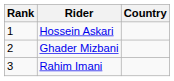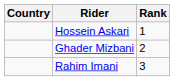columns swapped: Rank <-> Country
